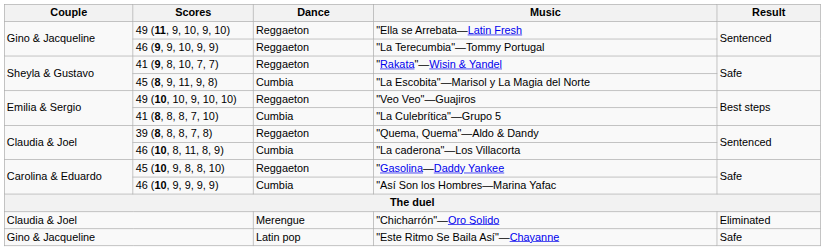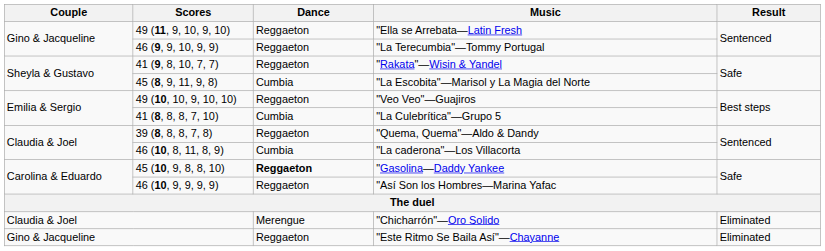"Gasolina—Daddy Yankee | Dance: normal -> bold
"Así Son los Hombres—Marina Yafac | Dance: Cumbia -> Reggaeton
"Este Ritmo Se Baila Así"—Chayanne | Dance: Latin pop -> Reggaeton
"Este Ritmo Se Baila Así"—Chayanne | Result: Safe -> Eliminated
